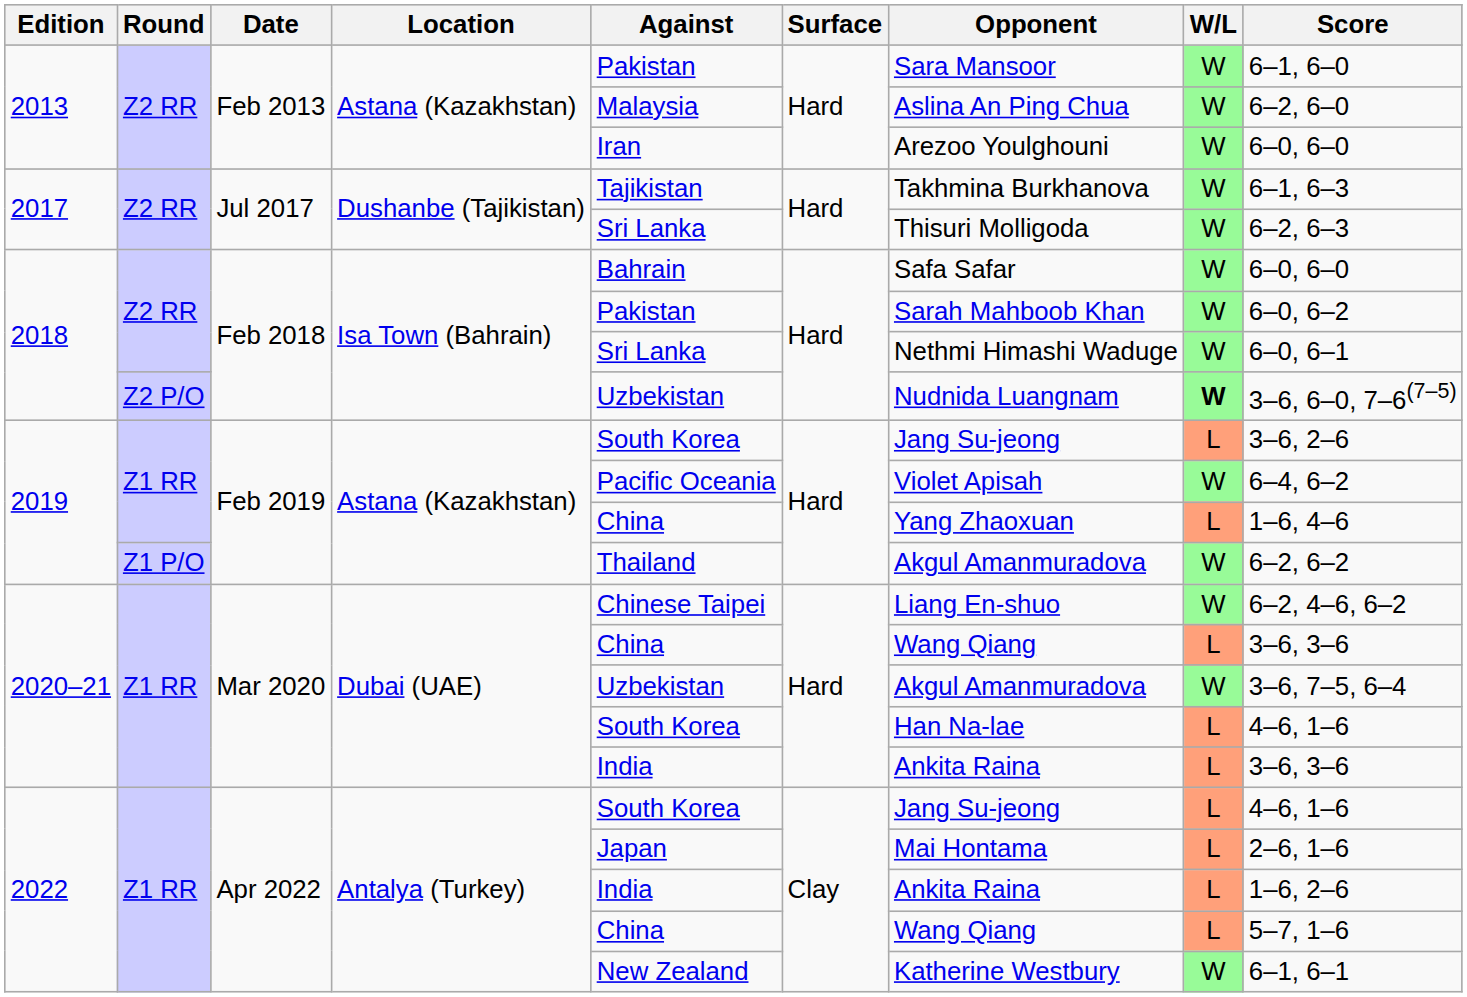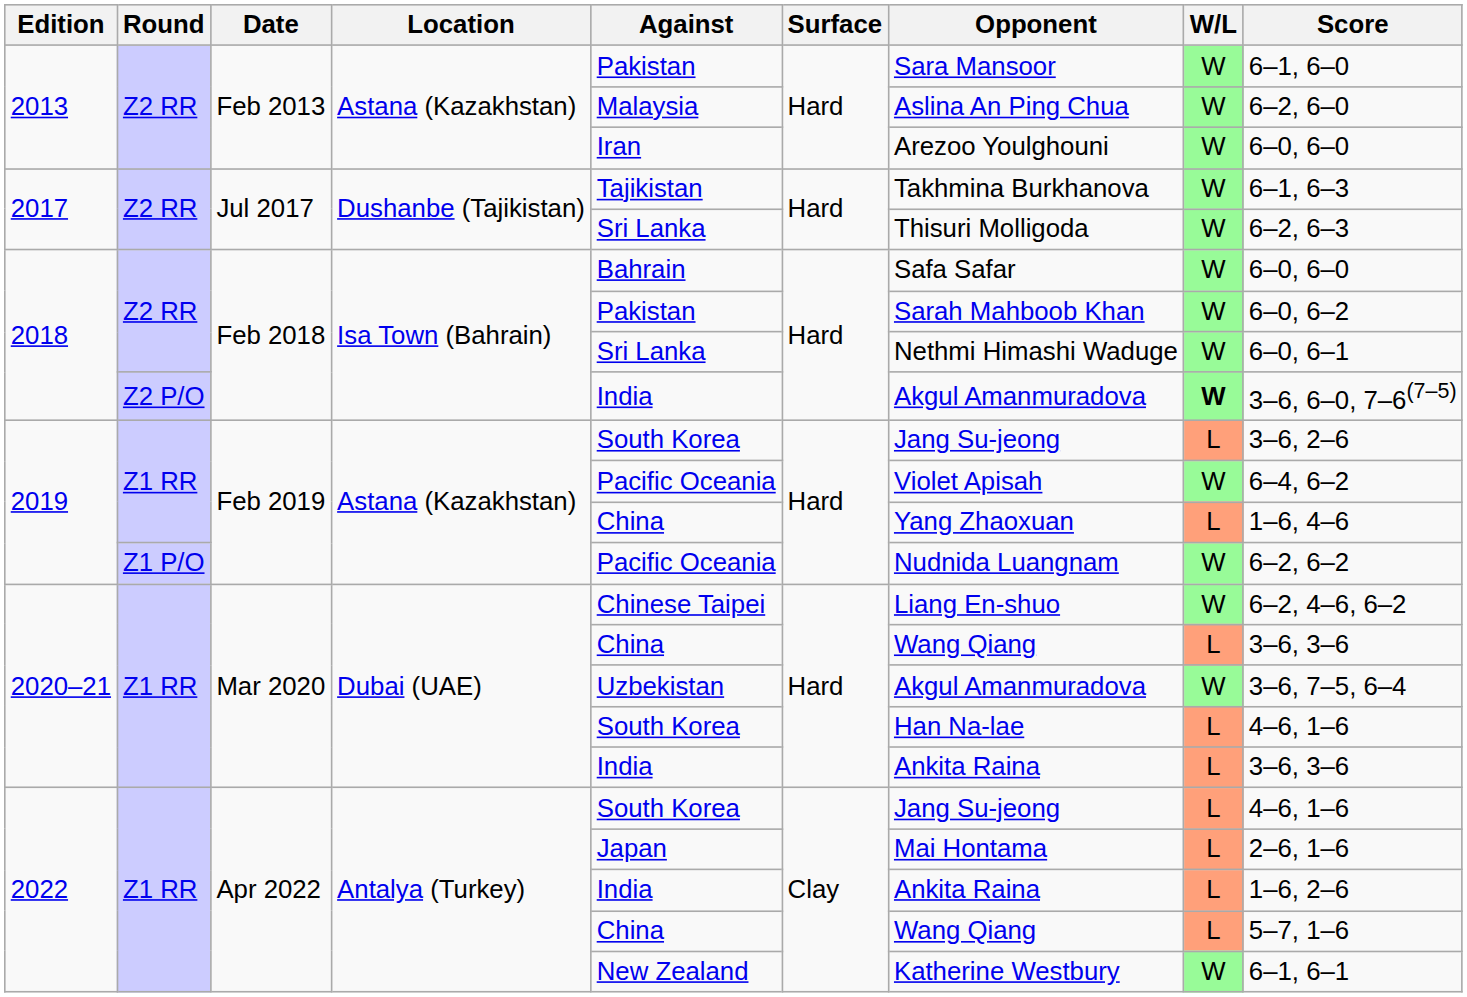2018 / Z2 P/O | Against: Uzbekistan -> India
2018 / Z2 P/O | Opponent: Nudnida Luangnam -> Akgul Amanmuradova
2019 / Z1 P/O | Against: Thailand -> Pacific Oceania
2019 / Z1 P/O | Opponent: Akgul Amanmuradova -> Nudnida Luangnam
